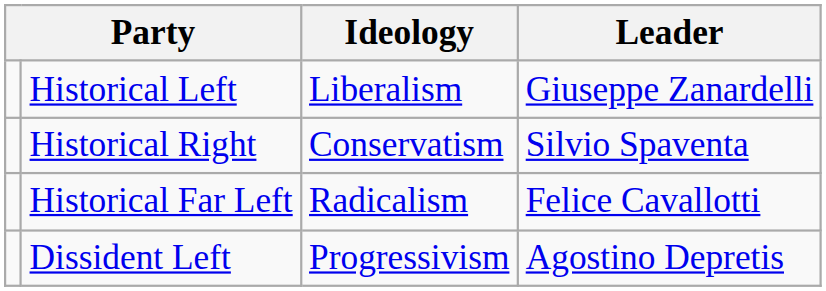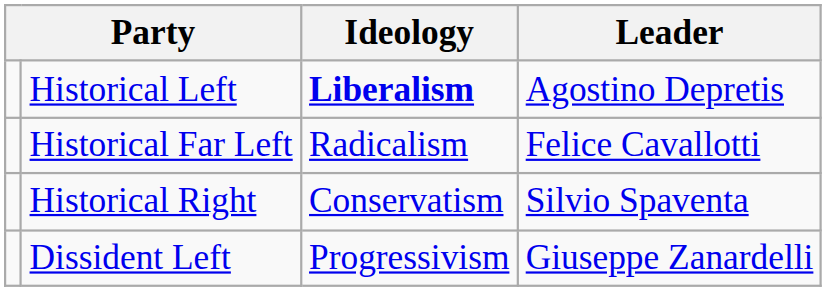Historical Left | Ideology: normal -> bold
Historical Left | Leader: Giuseppe Zanardelli -> Agostino Depretis
rows swapped: Historical Right <-> Historical Far Left
Dissident Left | Leader: Agostino Depretis -> Giuseppe Zanardelli
